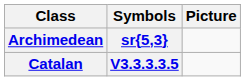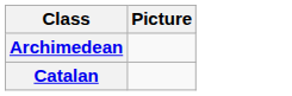- column: Symbols | sr{5,3} | V3.3.3.3.5
